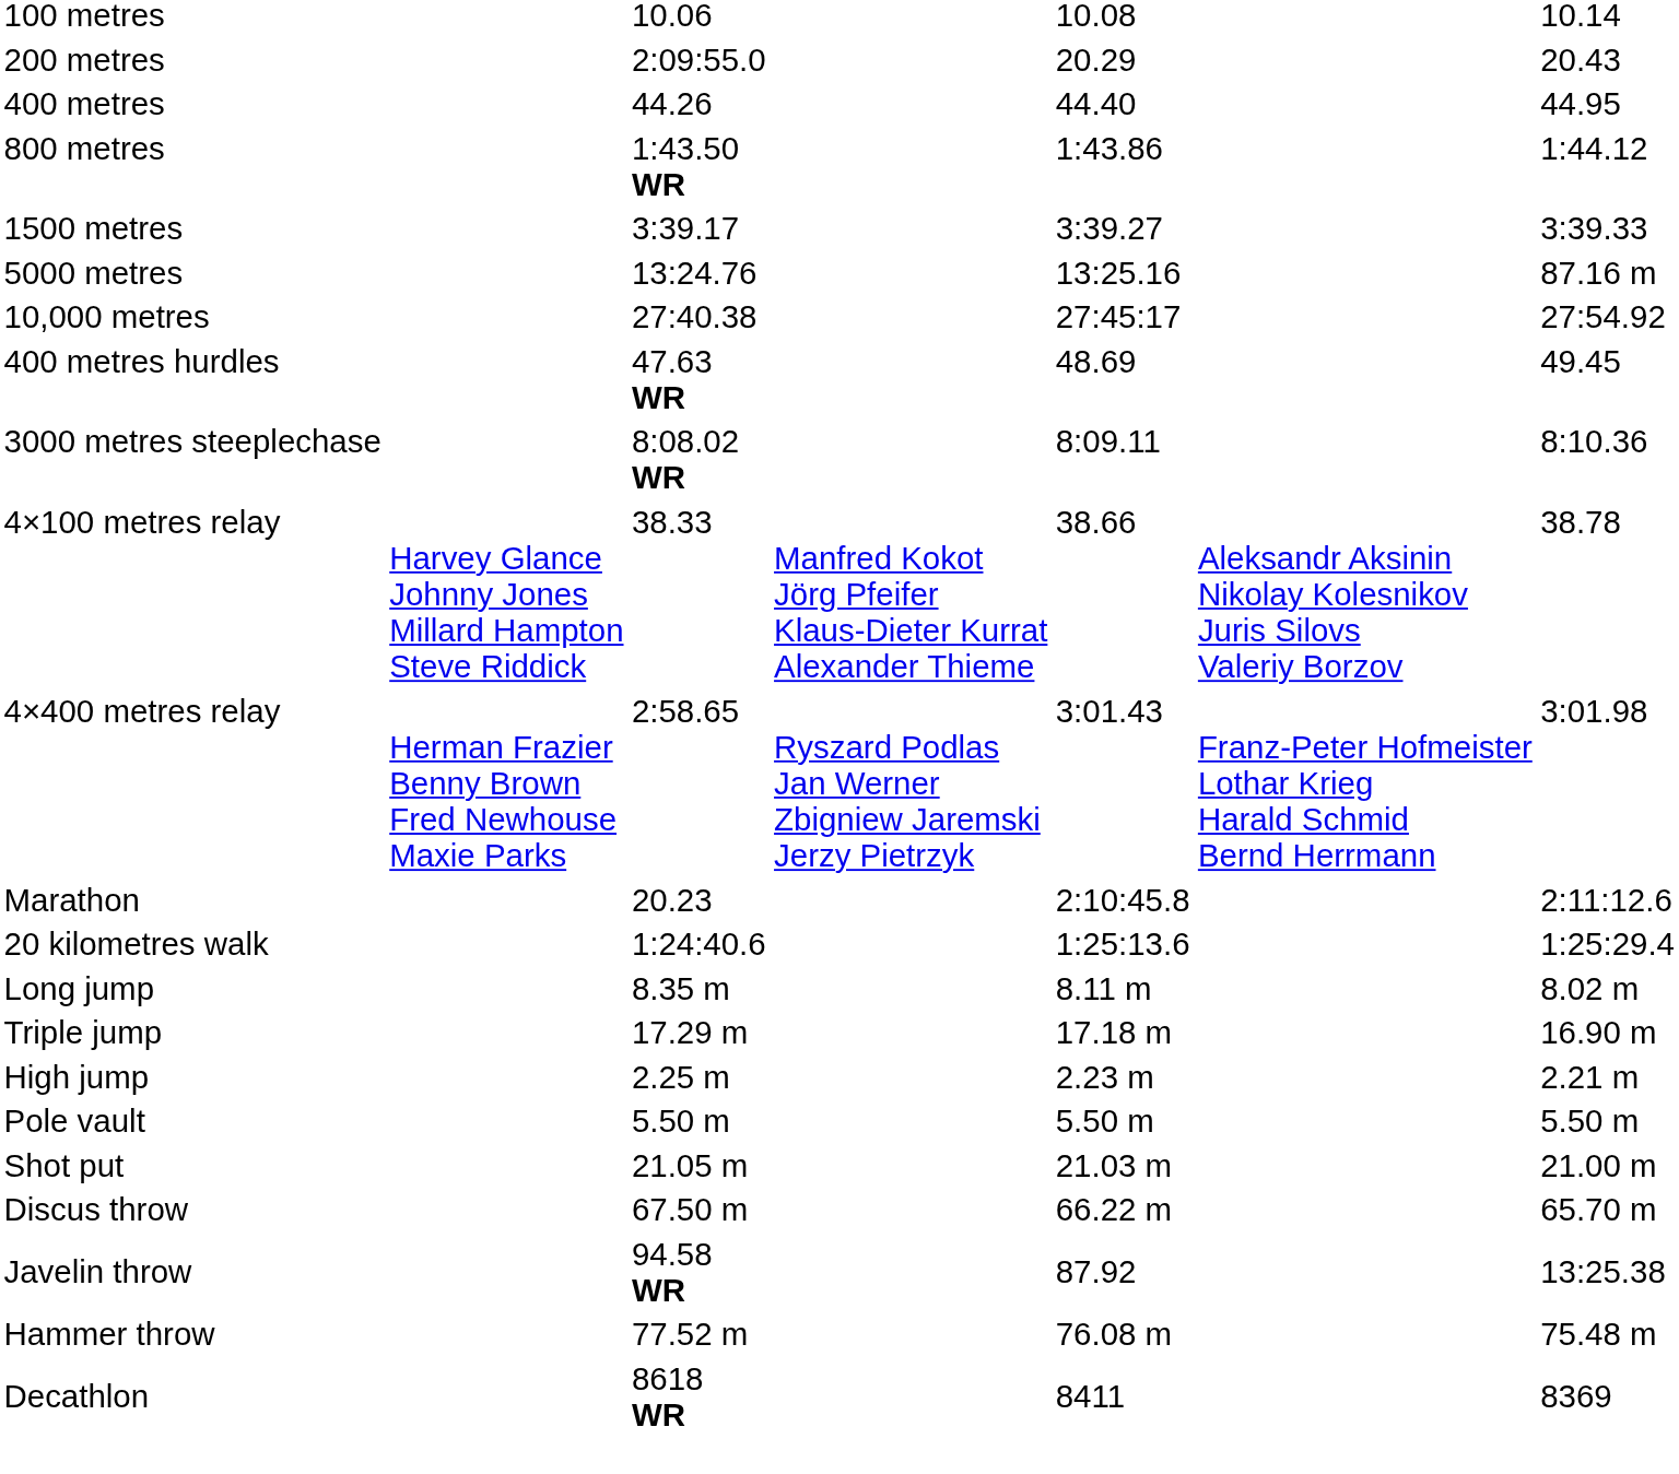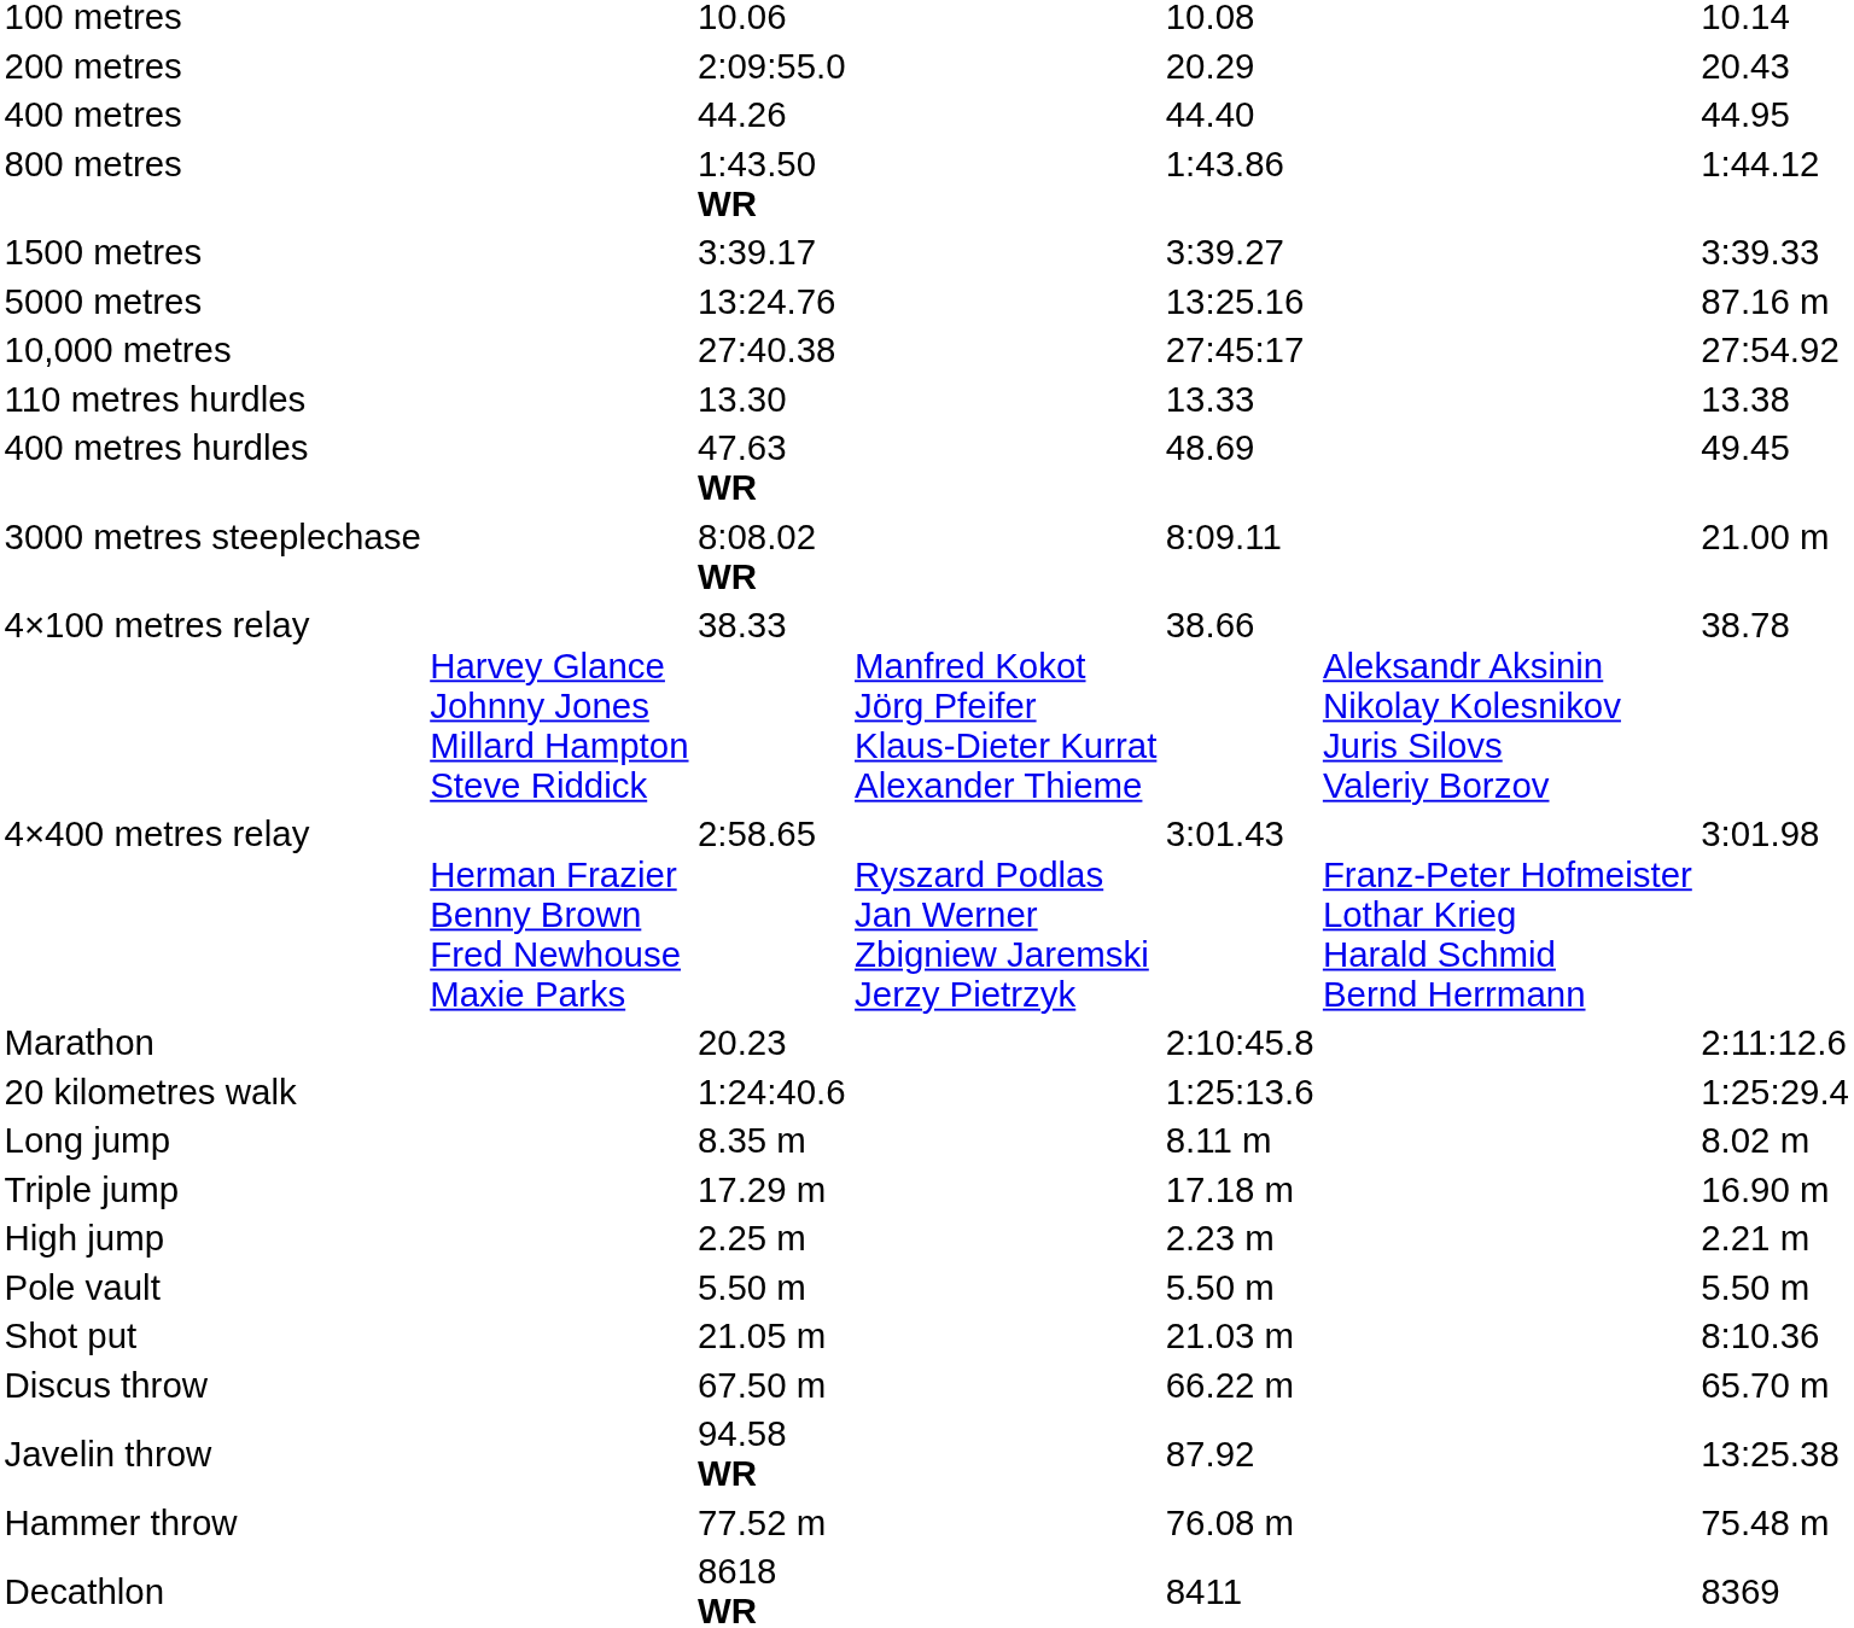+ row: 110 metres hurdles | 13.30 | 13.33 | 13.38
3000 metres steeplechase | column 7: 8:10.36 -> 21.00 m
Shot put | column 7: 21.00 m -> 8:10.36
